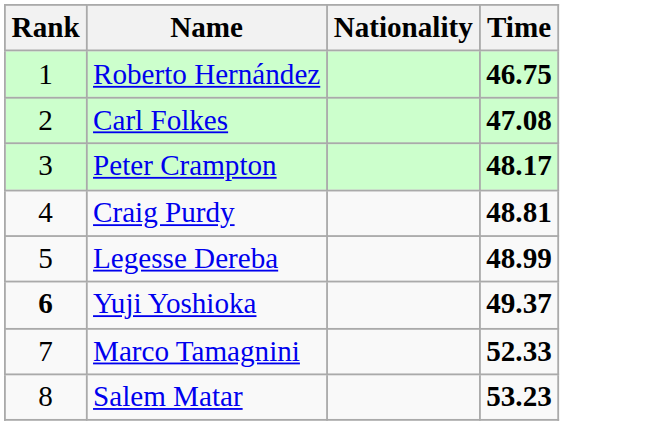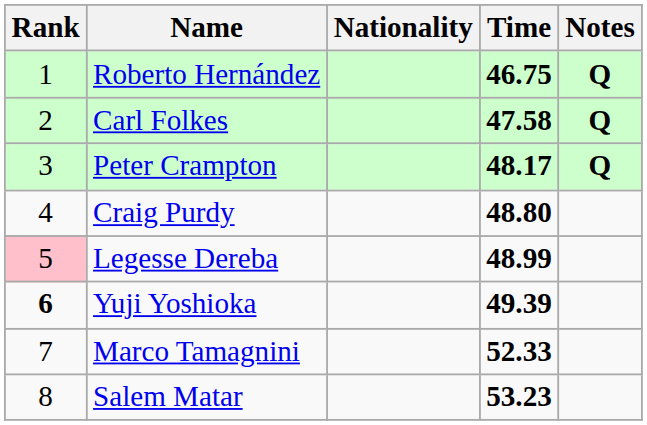+ column: Notes | Q | Q | Q
Carl Folkes | Time: 47.08 -> 47.58
Craig Purdy | Time: 48.81 -> 48.80
Legesse Dereba | Rank: no background -> pink background
Yuji Yoshioka | Time: 49.37 -> 49.39
